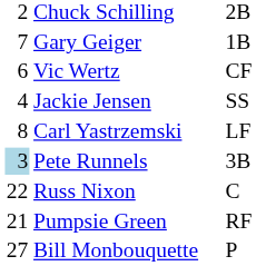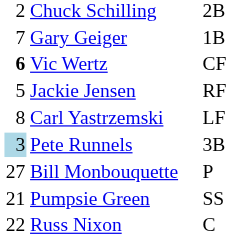Vic Wertz | column 1: normal -> bold
Jackie Jensen | column 1: 4 -> 5
Jackie Jensen | column 3: SS -> RF
rows swapped: Russ Nixon <-> Bill Monbouquette
Pumpsie Green | column 3: RF -> SS
